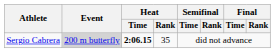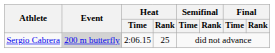Sergio Cabrera | Heat / Time: bold -> normal
Sergio Cabrera | Heat / Rank: 35 -> 25
